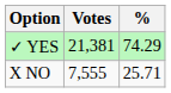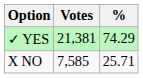X NO | Votes: 7,555 -> 7,585
